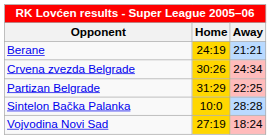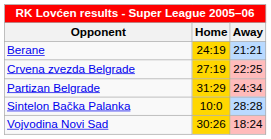Crvena zvezda Belgrade | Home: 30:26 -> 27:19
Crvena zvezda Belgrade | Away: 24:34 -> 22:25
Partizan Belgrade | Away: 22:25 -> 24:34
Vojvodina Novi Sad | Home: 27:19 -> 30:26
